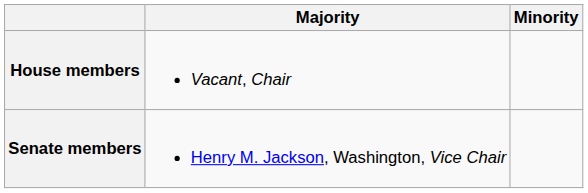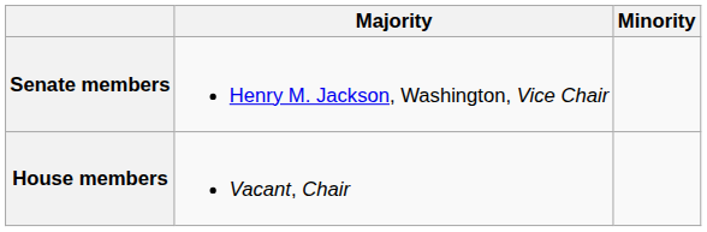rows swapped: Senate members <-> House members
